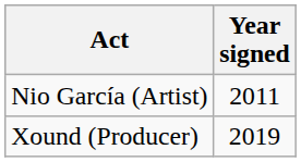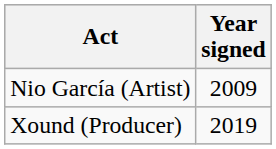Nio García (Artist) | Year signed: 2011 -> 2009
